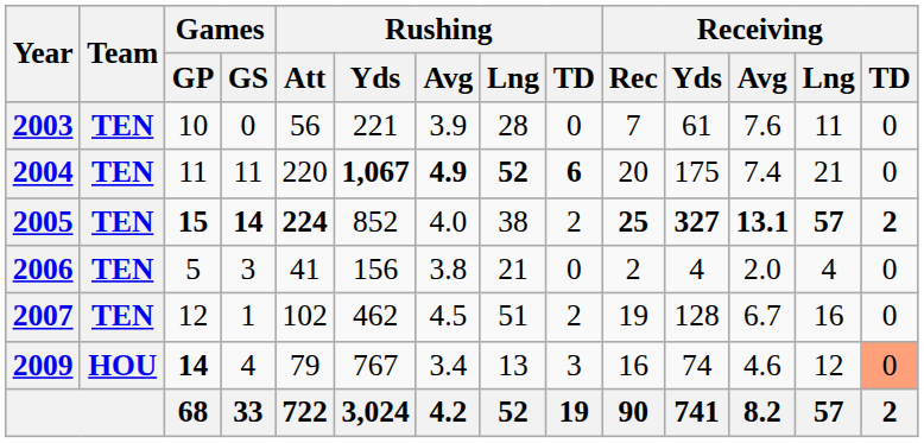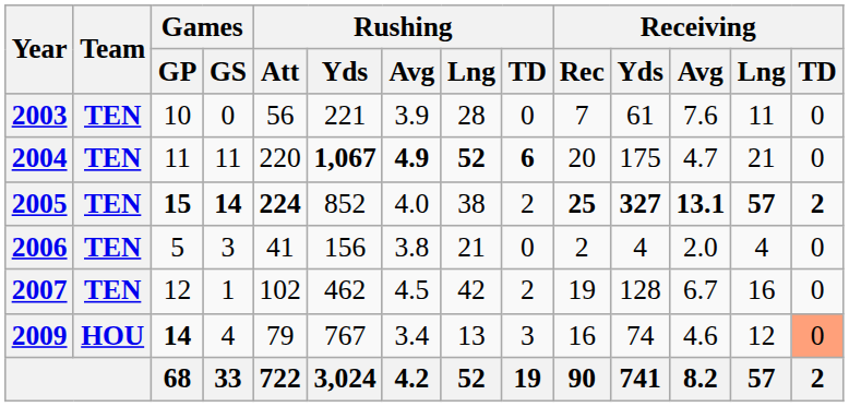2004 | Receiving / Avg: 7.4 -> 4.7
2007 | Rushing / Lng: 51 -> 42
